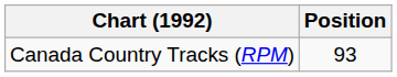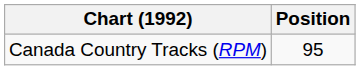Canada Country Tracks (RPM) | Position: 93 -> 95
